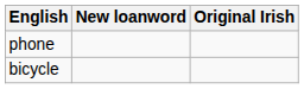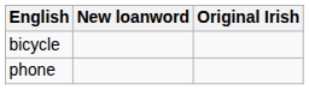rows swapped: phone <-> bicycle
